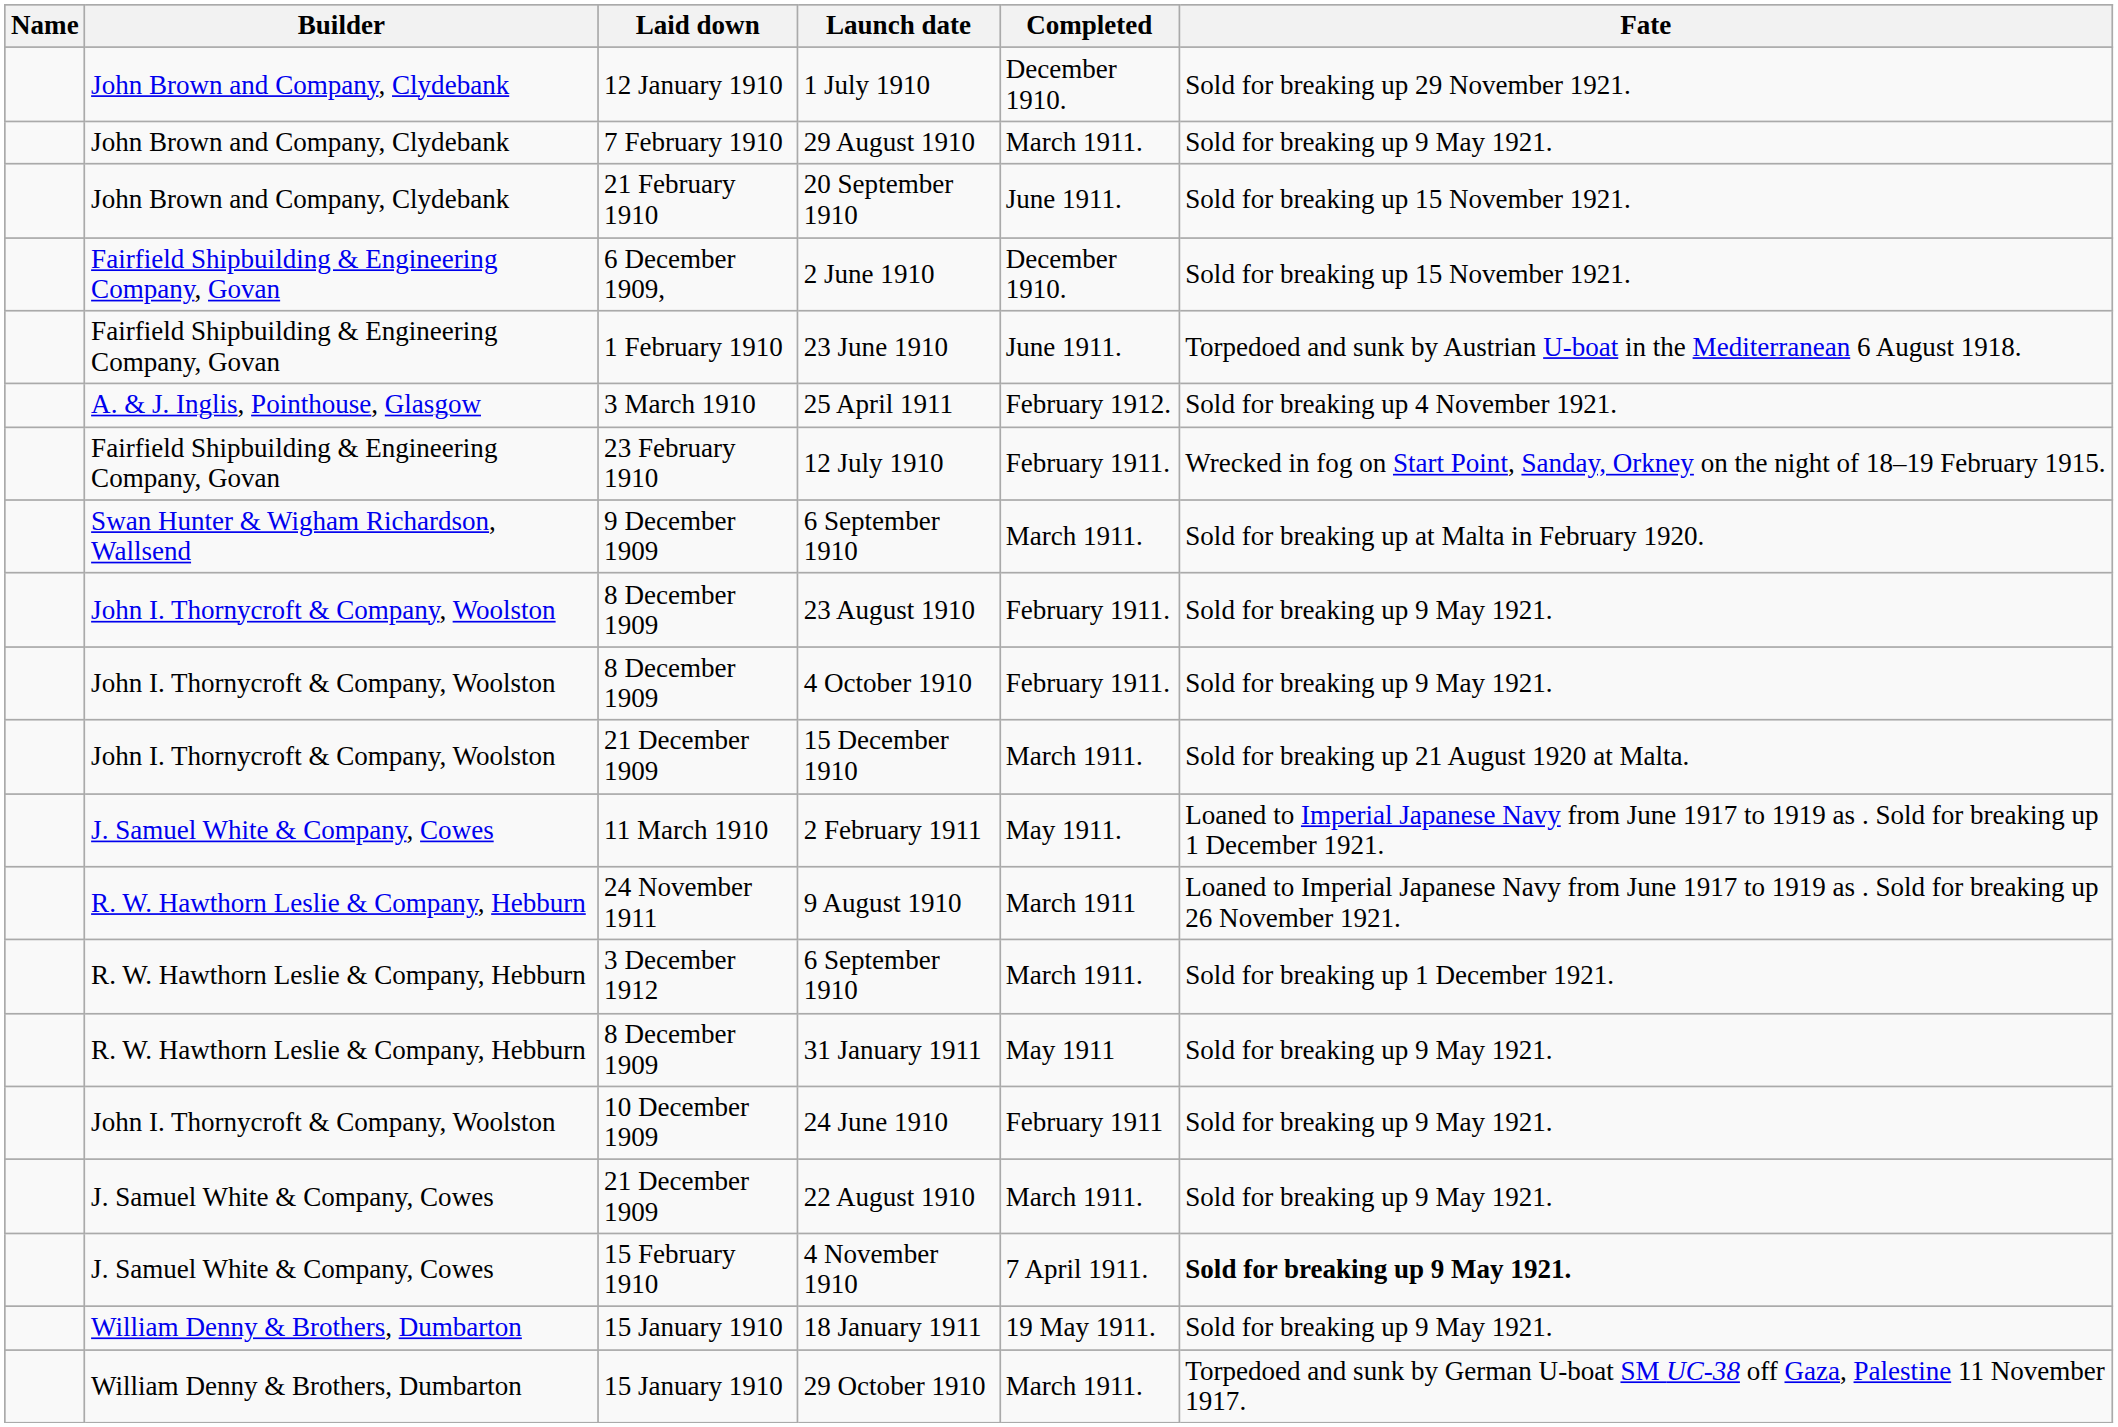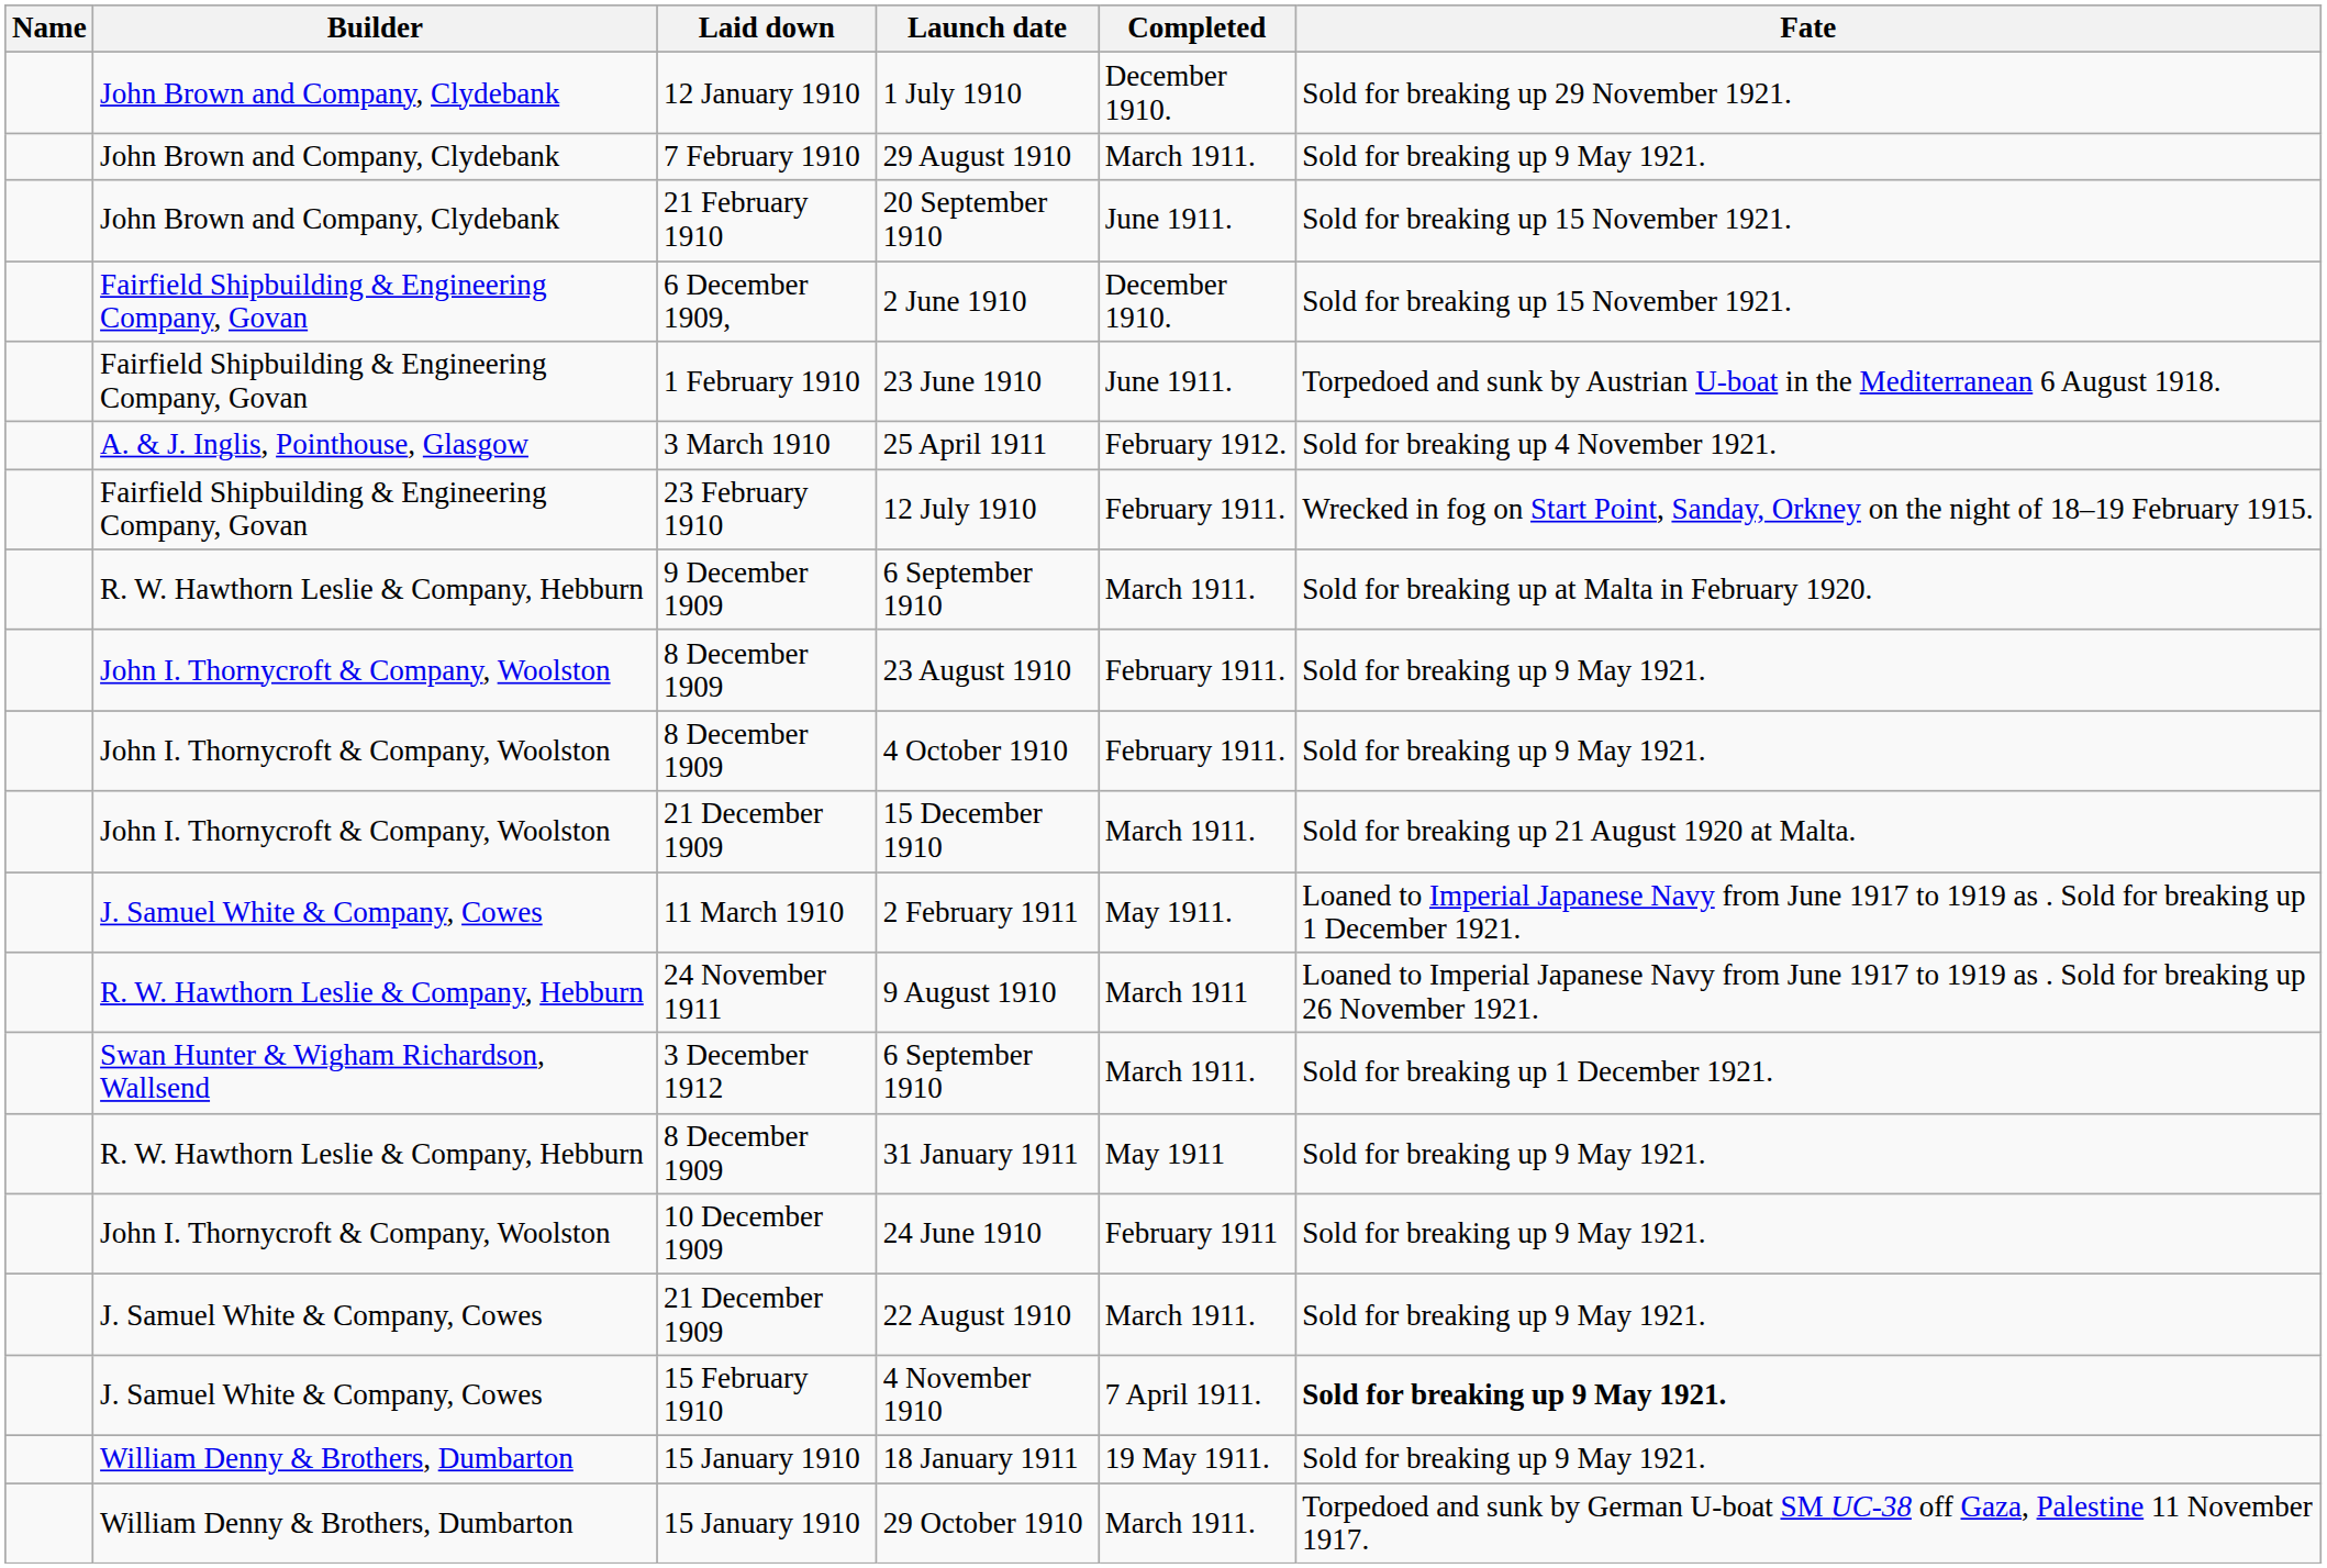9 December 1909 / 6 September 1910 | Builder: Swan Hunter & Wigham Richardson, Wallsend -> R. W. Hawthorn Leslie & Company, Hebburn
3 December 1912 / 6 September 1910 | Builder: R. W. Hawthorn Leslie & Company, Hebburn -> Swan Hunter & Wigham Richardson, Wallsend
